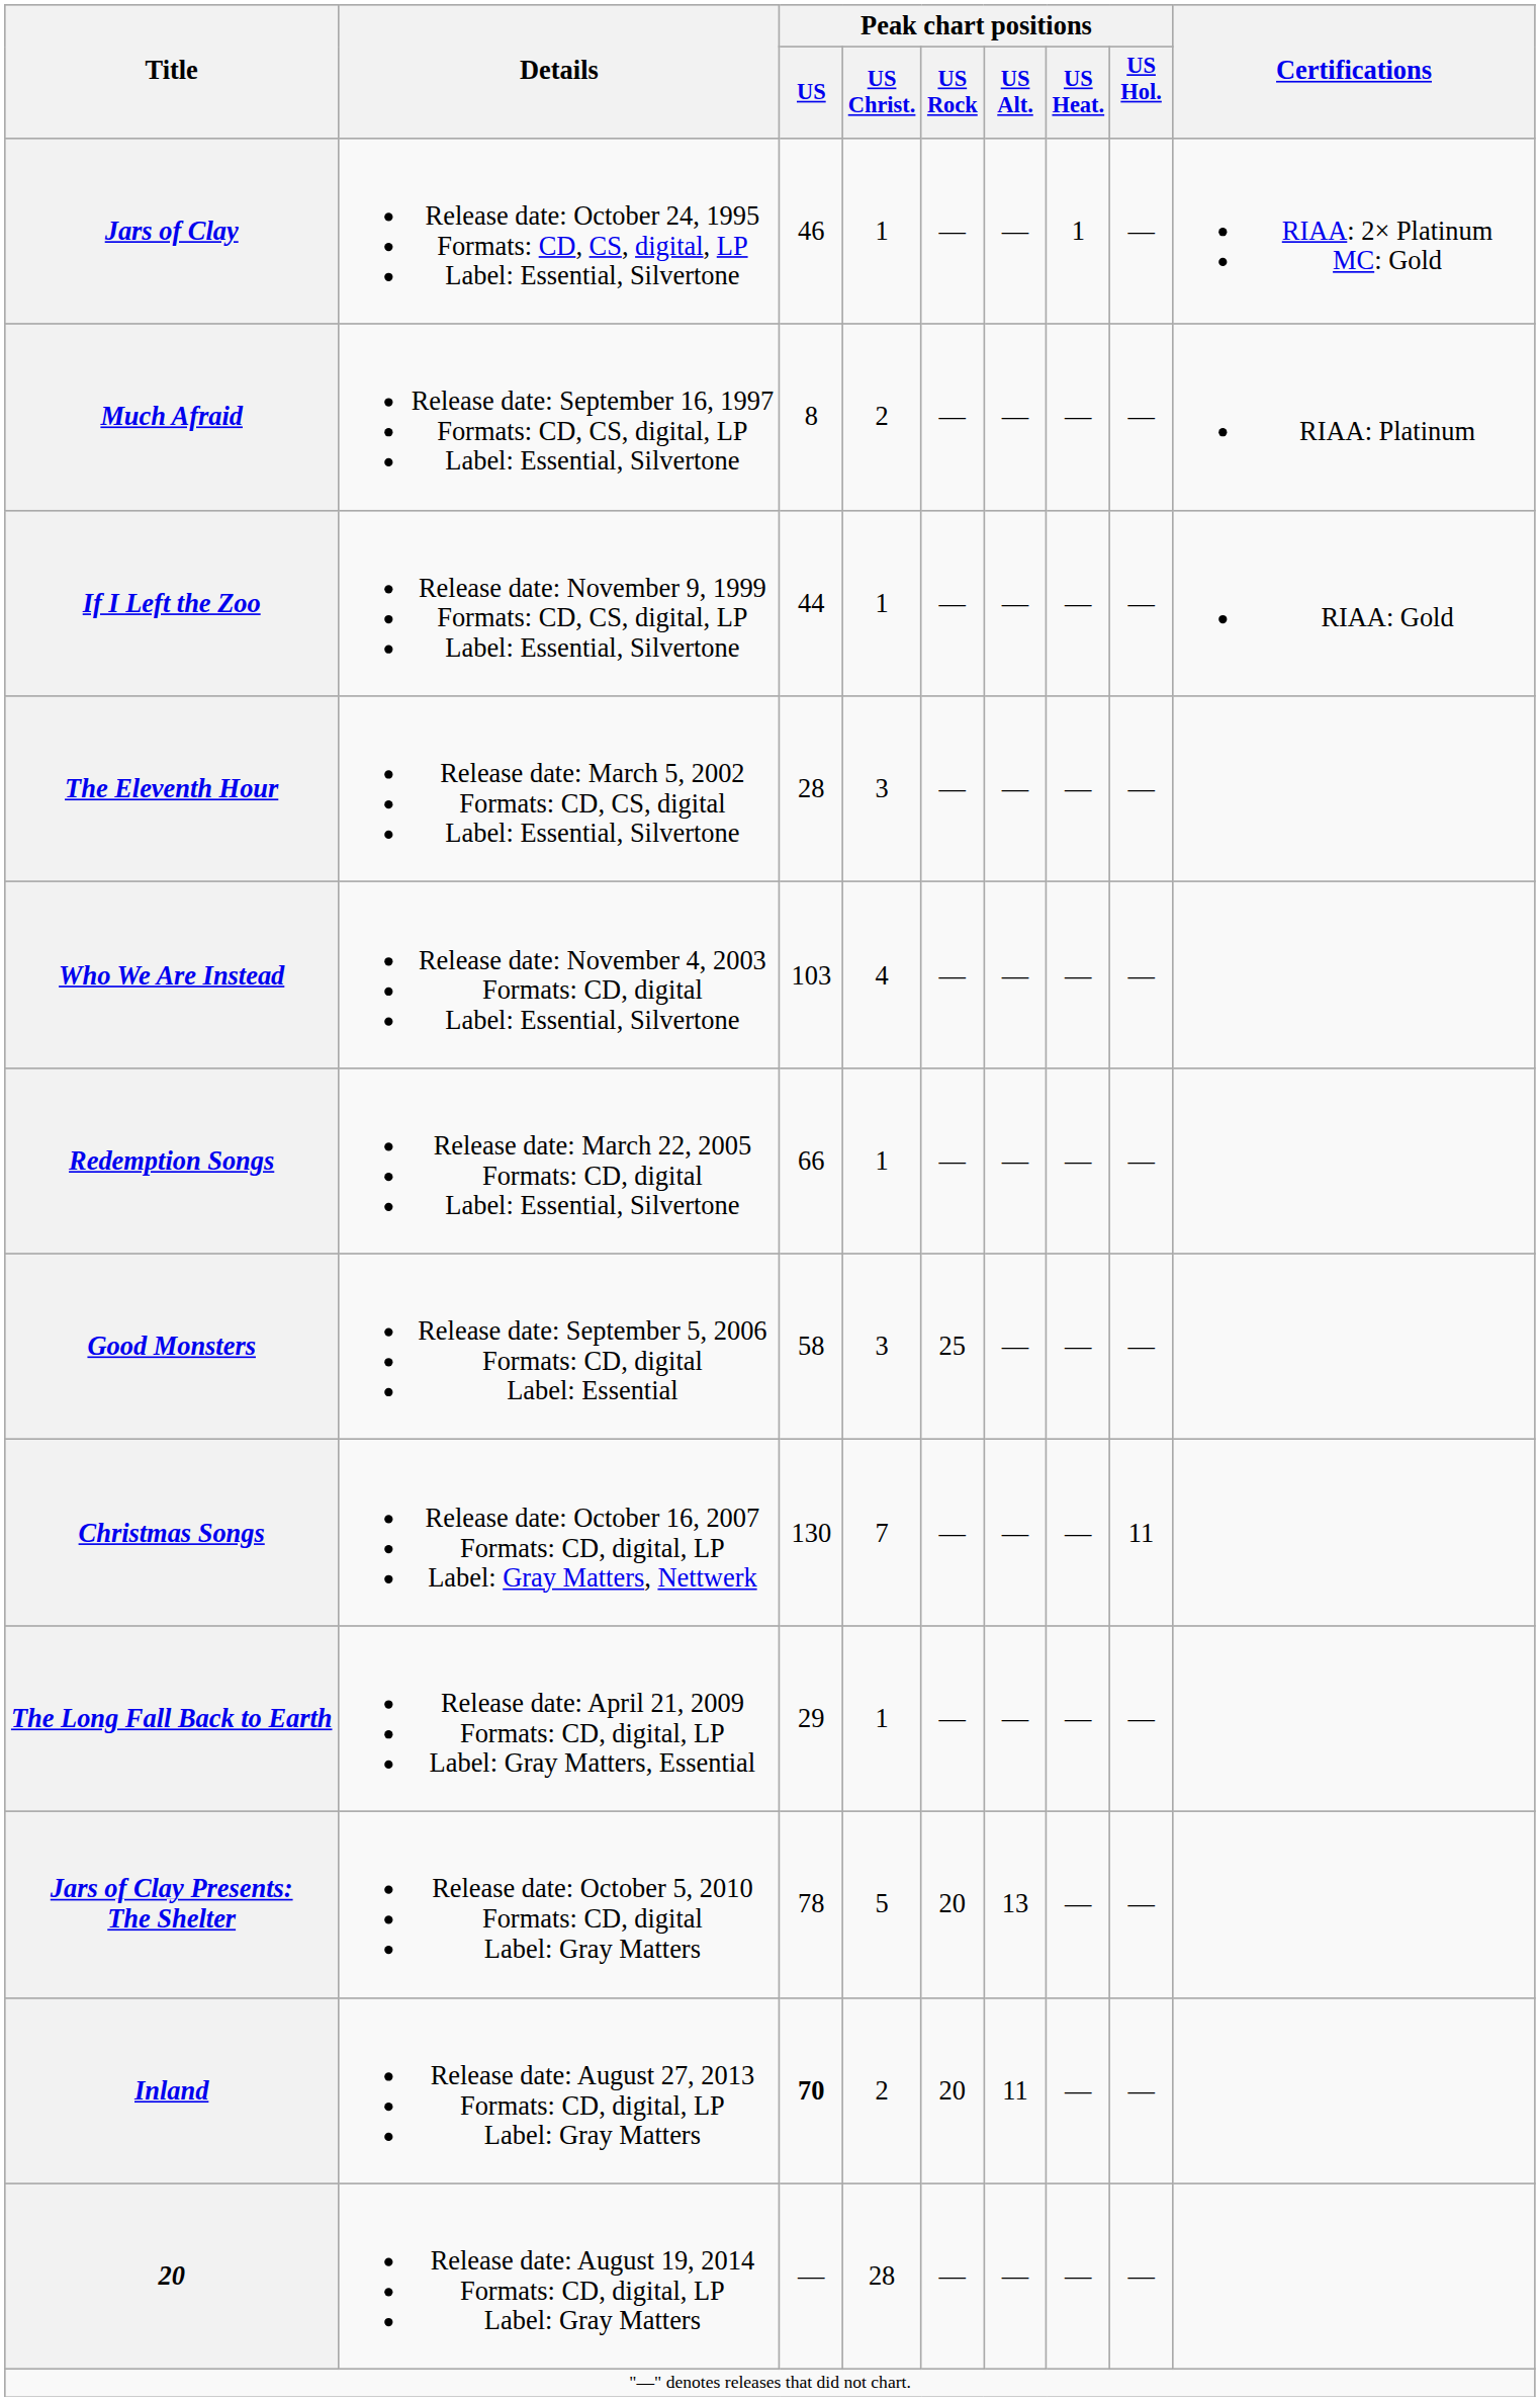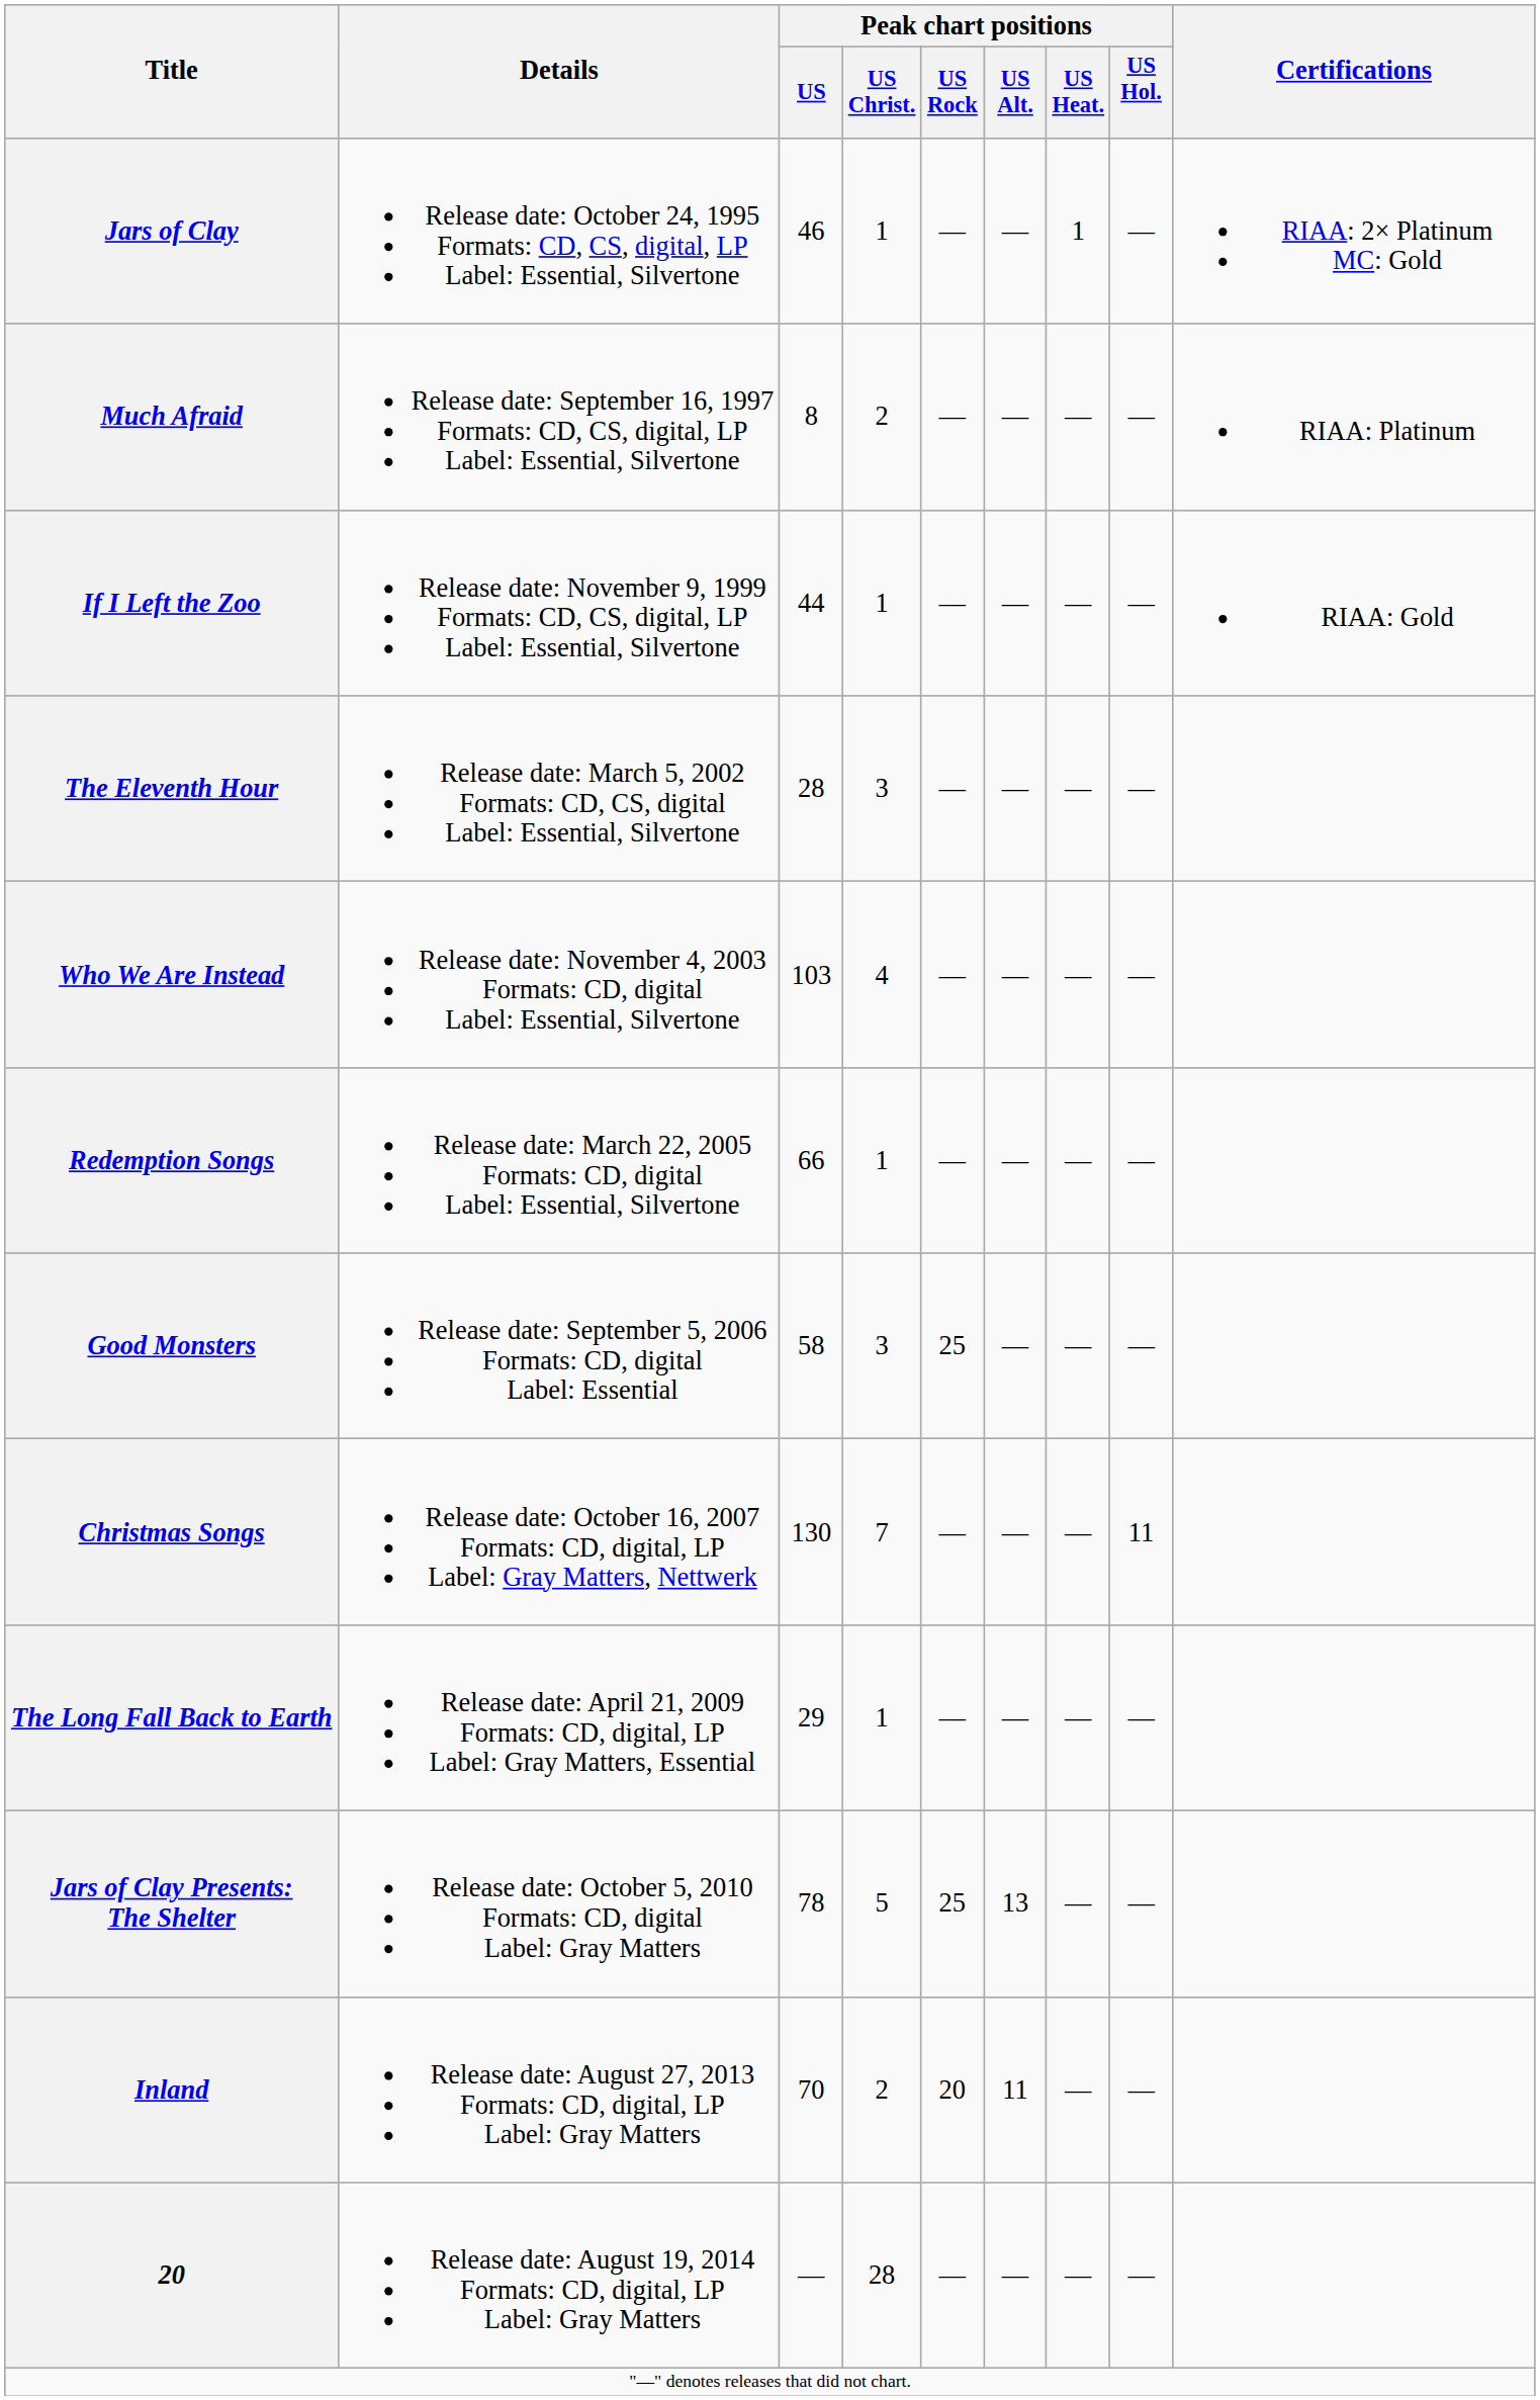Jars of Clay Presents: The Shelter | Peak chart positions / US Rock: 20 -> 25
Inland | Peak chart positions / US: bold -> normal
